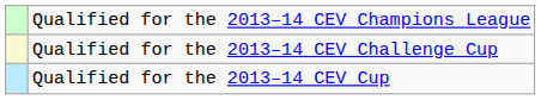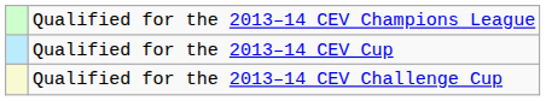rows swapped: Qualified for the 2013–14 CEV Cup <-> Qualified for the 2013–14 CEV Challenge Cup
